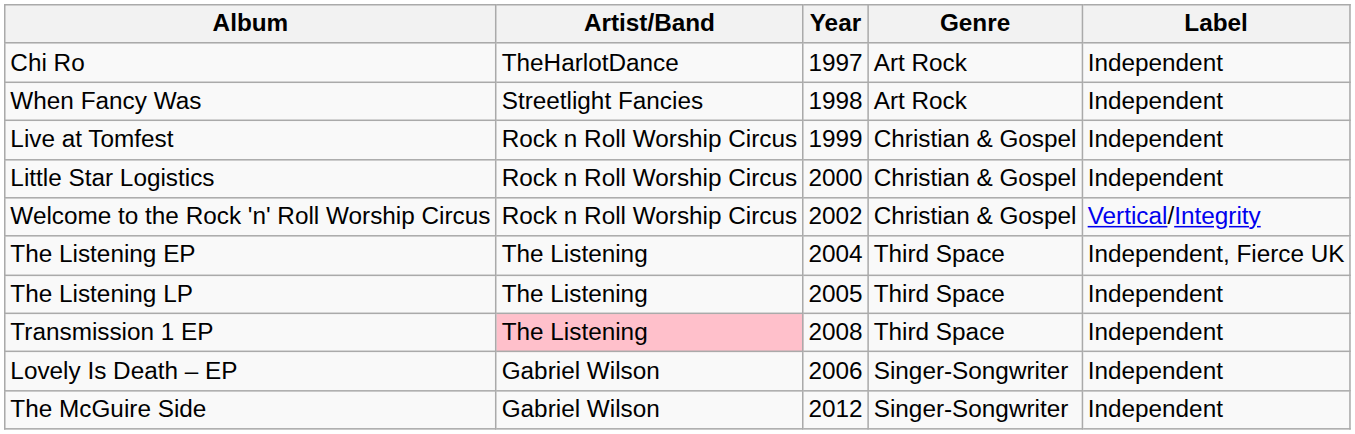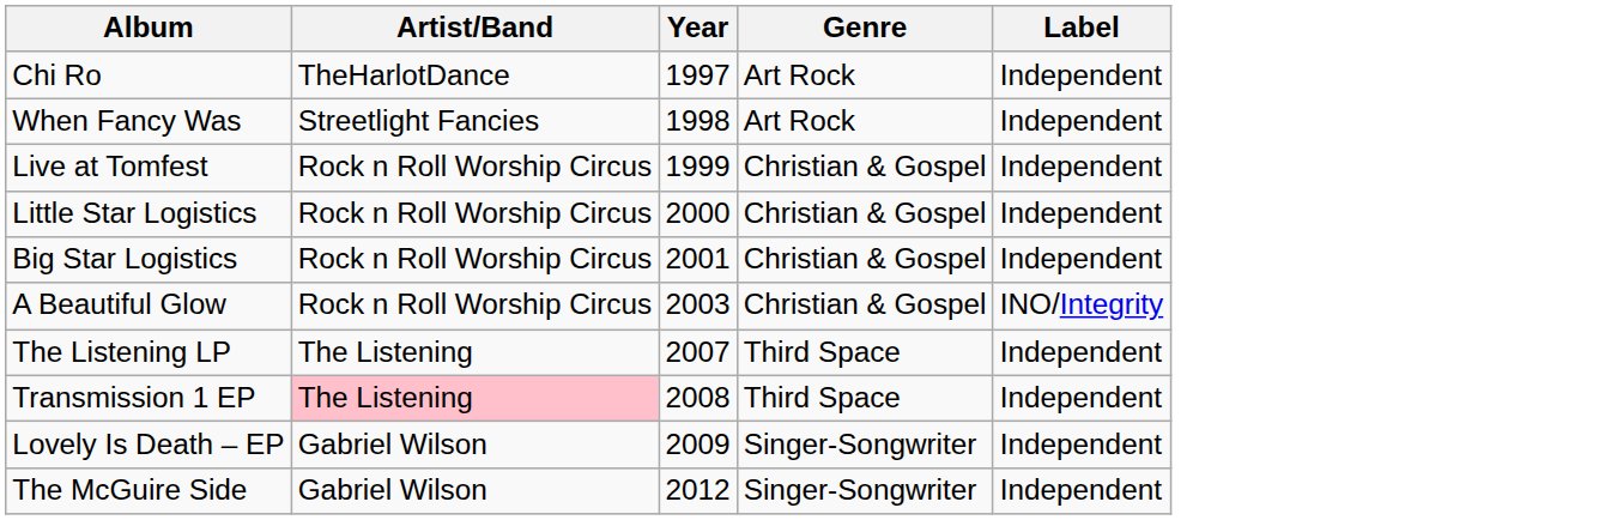+ row: Big Star Logistics | Rock n Roll Worship Circus | 2001 | Christian & Gospel | Independent
- row: Welcome to the Rock 'n' Roll Worship Circus | Rock n Roll Worship Circus | 2002 | Christian & Gospel | Vertical/Integrity
+ row: A Beautiful Glow | Rock n Roll Worship Circus | 2003 | Christian & Gospel | INO/Integrity
- row: The Listening EP | The Listening | 2004 | Third Space | Independent, Fierce UK
The Listening LP | Year: 2005 -> 2007
Lovely Is Death – EP | Year: 2006 -> 2009
